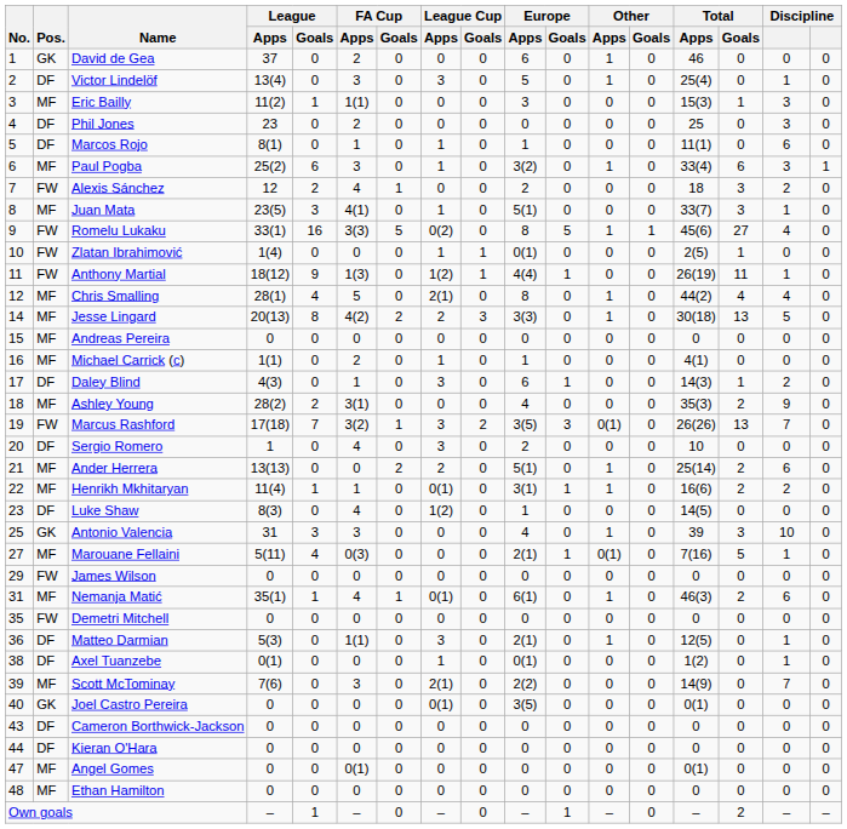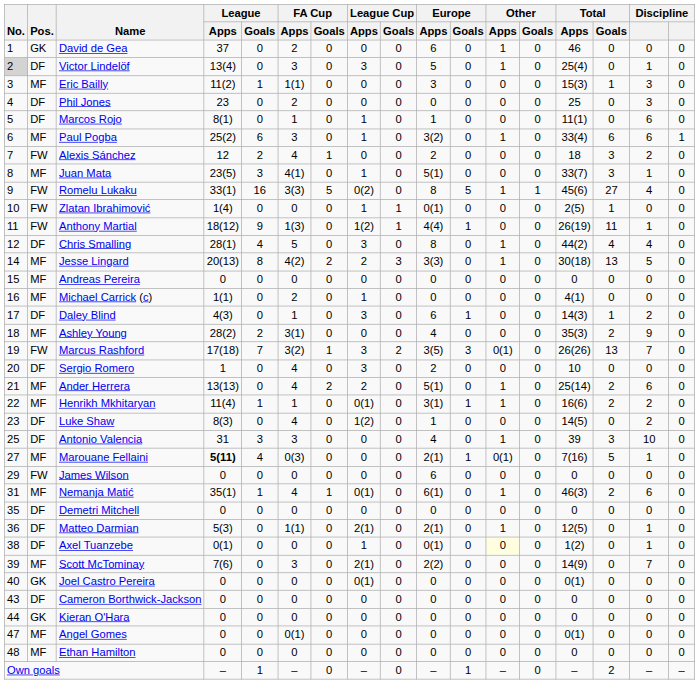Victor Lindelöf | No.: no background -> lightgrey background
Paul Pogba | column 16: 3 -> 6
Chris Smalling | Pos.: MF -> DF
Chris Smalling | League Cup / Apps: 2(1) -> 3
Michael Carrick (c) | Europe / Apps: 1 -> 0
Ander Herrera | FA Cup / Apps: 0 -> 4
Luke Shaw | column 16: 0 -> 2
Antonio Valencia | Pos.: GK -> DF
Marouane Fellaini | League / Apps: normal -> bold
James Wilson | Europe / Apps: 0 -> 6
Demetri Mitchell | Pos.: FW -> DF
Matteo Darmian | League Cup / Apps: 3 -> 2(1)
Axel Tuanzebe | Other / Apps: no background -> lightyellow background
Joel Castro Pereira | Europe / Apps: 3(5) -> 0
Kieran O'Hara | Pos.: DF -> GK
